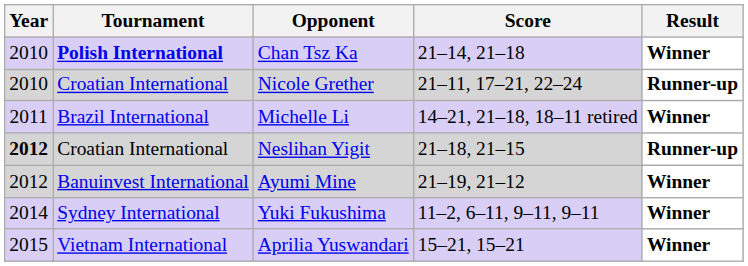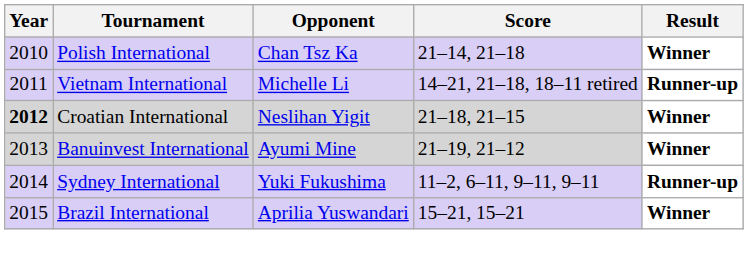Chan Tsz Ka | Tournament: bold -> normal
- row: 2010 | Croatian International | Nicole Grether | 21–11, 17–21, 22–24 | Runner-up
Michelle Li | Tournament: Brazil International -> Vietnam International
Michelle Li | Result: Winner -> Runner-up
Neslihan Yigit | Result: Runner-up -> Winner
Ayumi Mine | Year: 2012 -> 2013
Yuki Fukushima | Result: Winner -> Runner-up
Aprilia Yuswandari | Tournament: Vietnam International -> Brazil International
